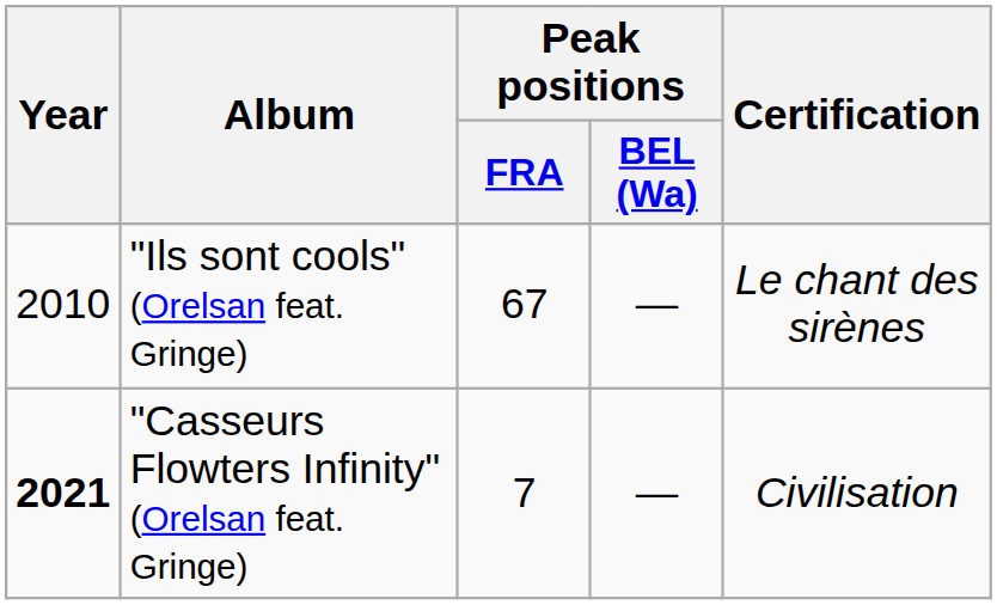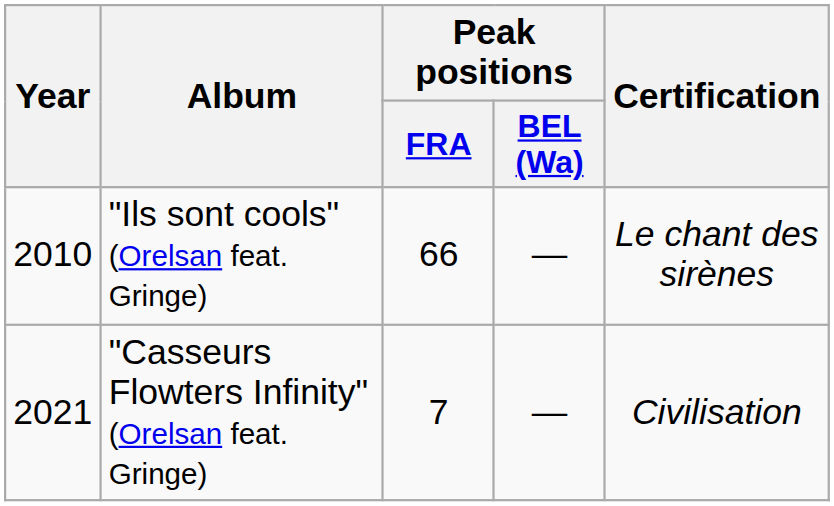"Ils sont cools" (Orelsan feat. Gringe) | Peak positions / FRA: 67 -> 66
"Casseurs Flowters Infinity" (Orelsan feat. Gringe) | Year: bold -> normal
